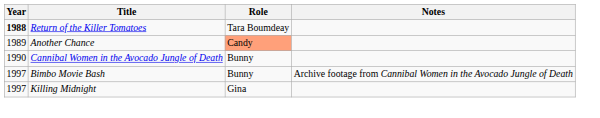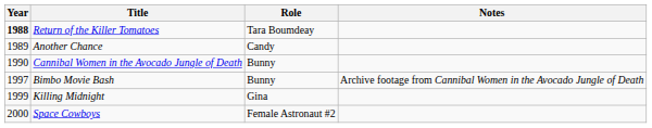Another Chance | Role: lightsalmon background -> no background
Killing Midnight | Year: 1997 -> 1999
+ row: 2000 | Space Cowboys | Female Astronaut #2
